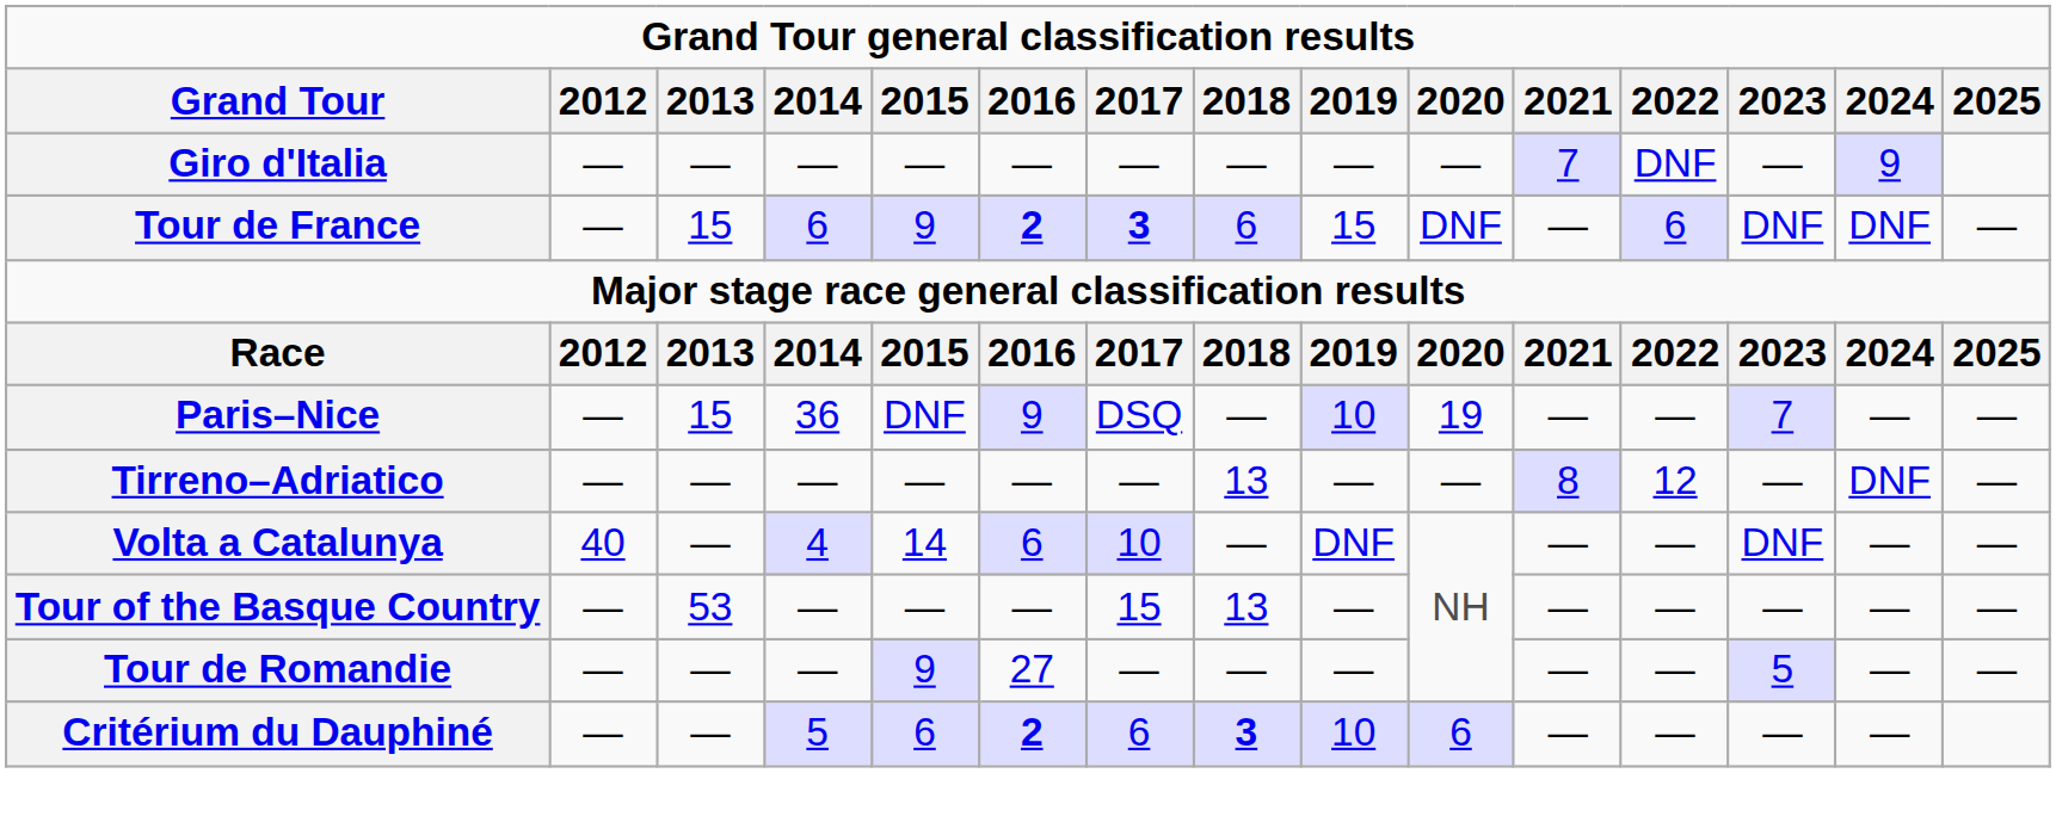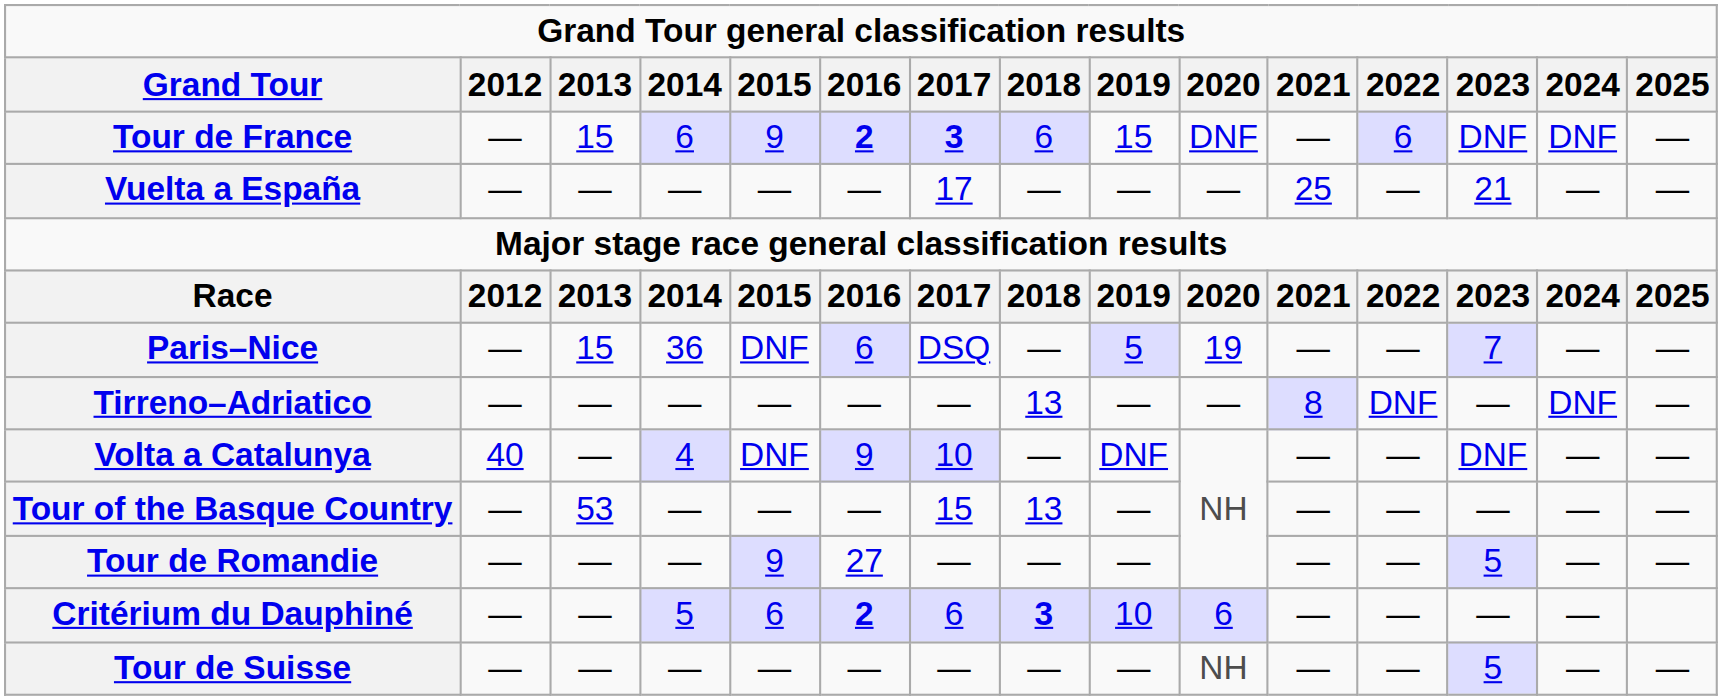- row: Giro d'Italia | — | — | — | — | — | — | — | — | — | 7 | DNF | — | 9
+ row: Vuelta a España | — | — | — | — | — | 17 | — | — | — | 25 | — | 21 | — | —
Paris–Nice | 2016: 9 -> 6
Paris–Nice | 2019: 10 -> 5
Tirreno–Adriatico | 2022: 12 -> DNF
Volta a Catalunya | 2015: 14 -> DNF
Volta a Catalunya | 2016: 6 -> 9
+ row: Tour de Suisse | — | — | — | — | — | — | — | — | NH | — | — | 5 | — | —
